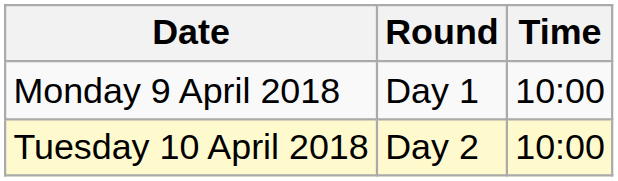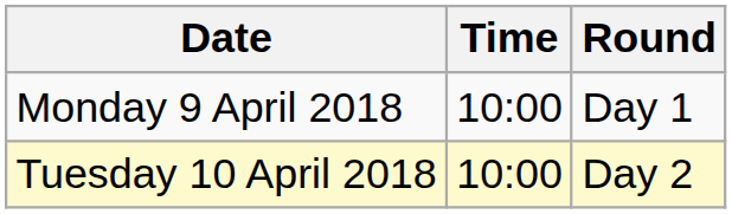columns swapped: Time <-> Round
